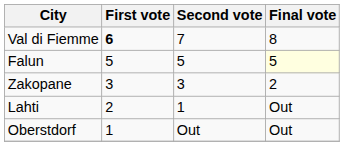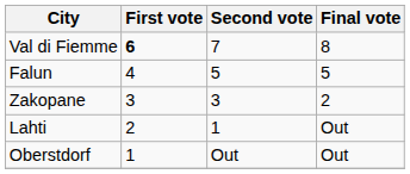Falun | First vote: 5 -> 4
Falun | Final vote: lightyellow background -> no background
